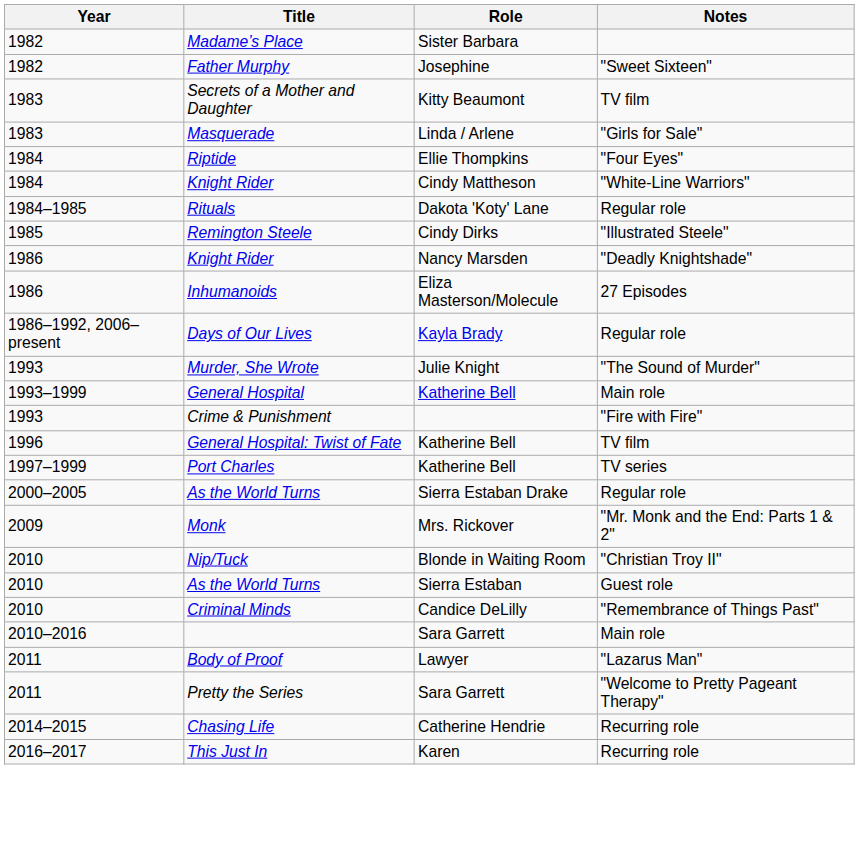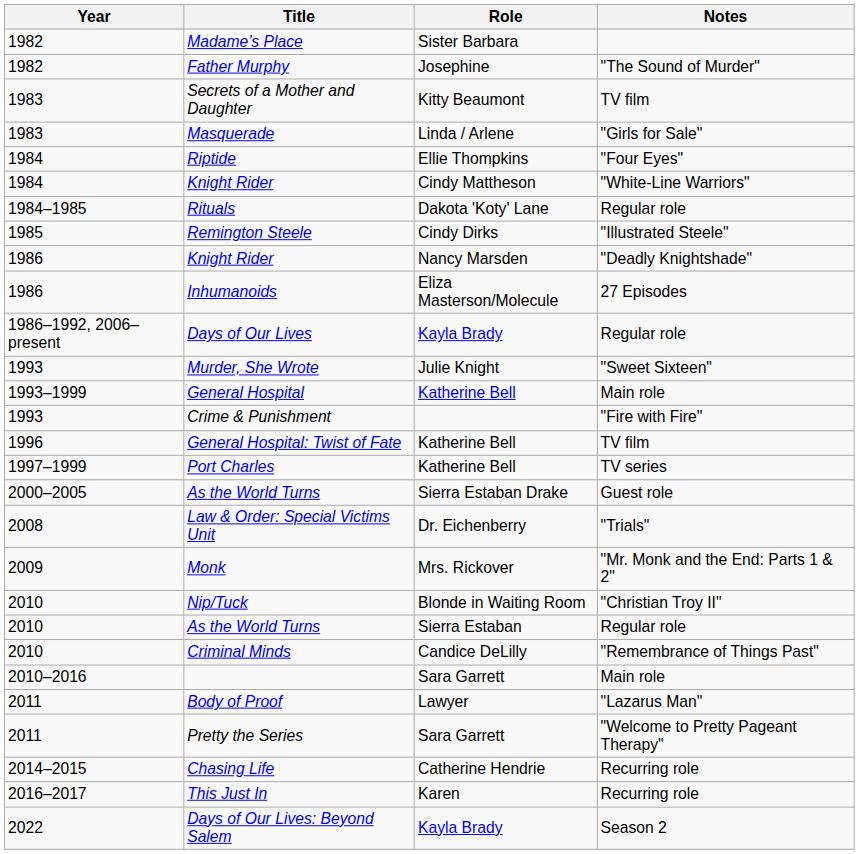Father Murphy | Notes: "Sweet Sixteen" -> "The Sound of Murder"
Murder, She Wrote | Notes: "The Sound of Murder" -> "Sweet Sixteen"
As the World Turns / Sierra Estaban Drake | Notes: Regular role -> Guest role
+ row: 2008 | Law & Order: Special Victims Unit | Dr. Eichenberry | "Trials"
As the World Turns / Sierra Estaban | Notes: Guest role -> Regular role
+ row: 2022 | Days of Our Lives: Beyond Salem | Kayla Brady | Season 2
